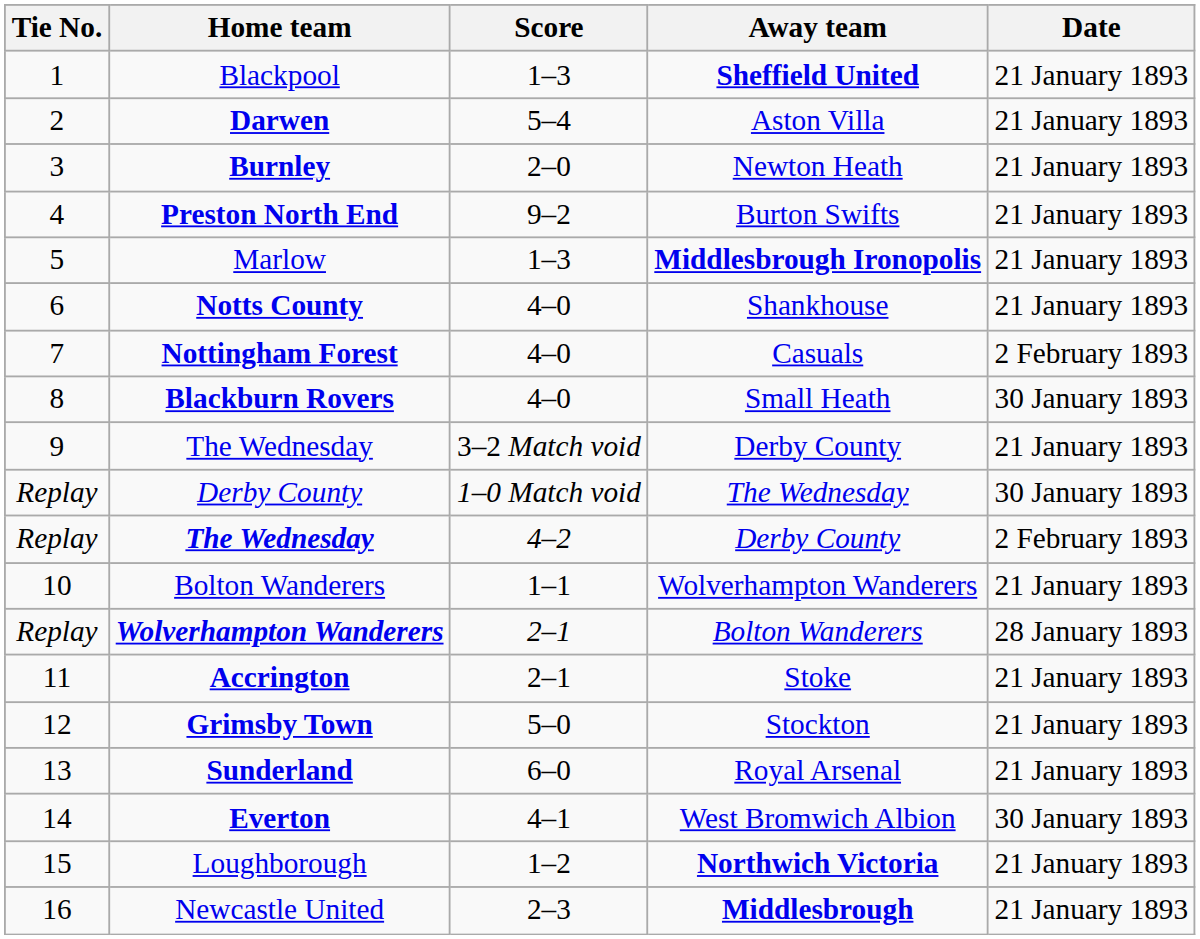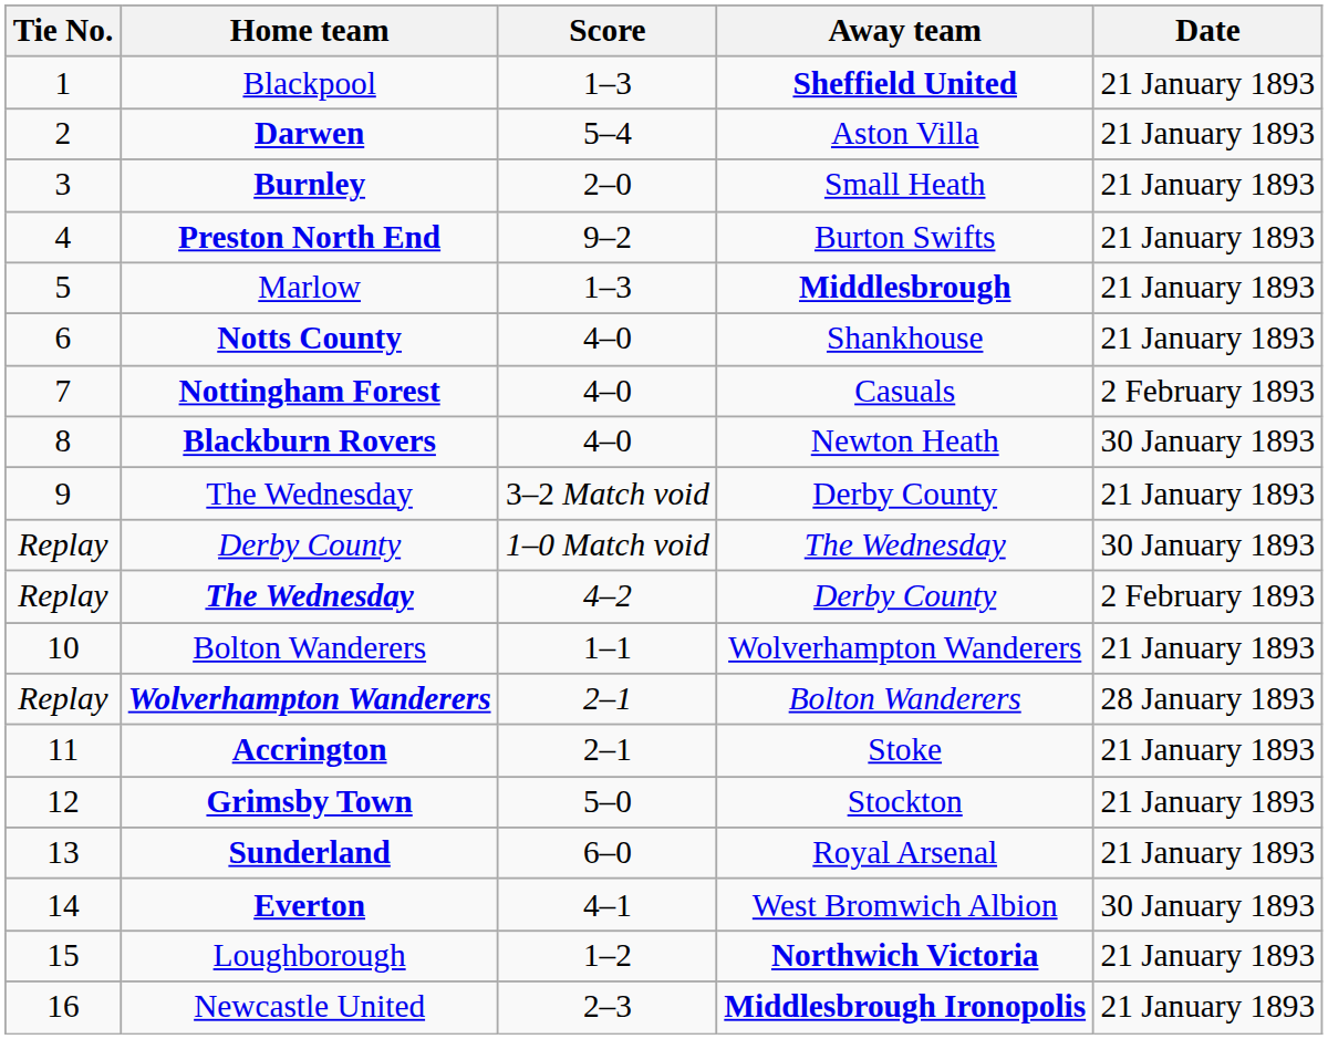Burnley | Away team: Newton Heath -> Small Heath
Marlow | Away team: Middlesbrough Ironopolis -> Middlesbrough
Blackburn Rovers | Away team: Small Heath -> Newton Heath
Newcastle United | Away team: Middlesbrough -> Middlesbrough Ironopolis
